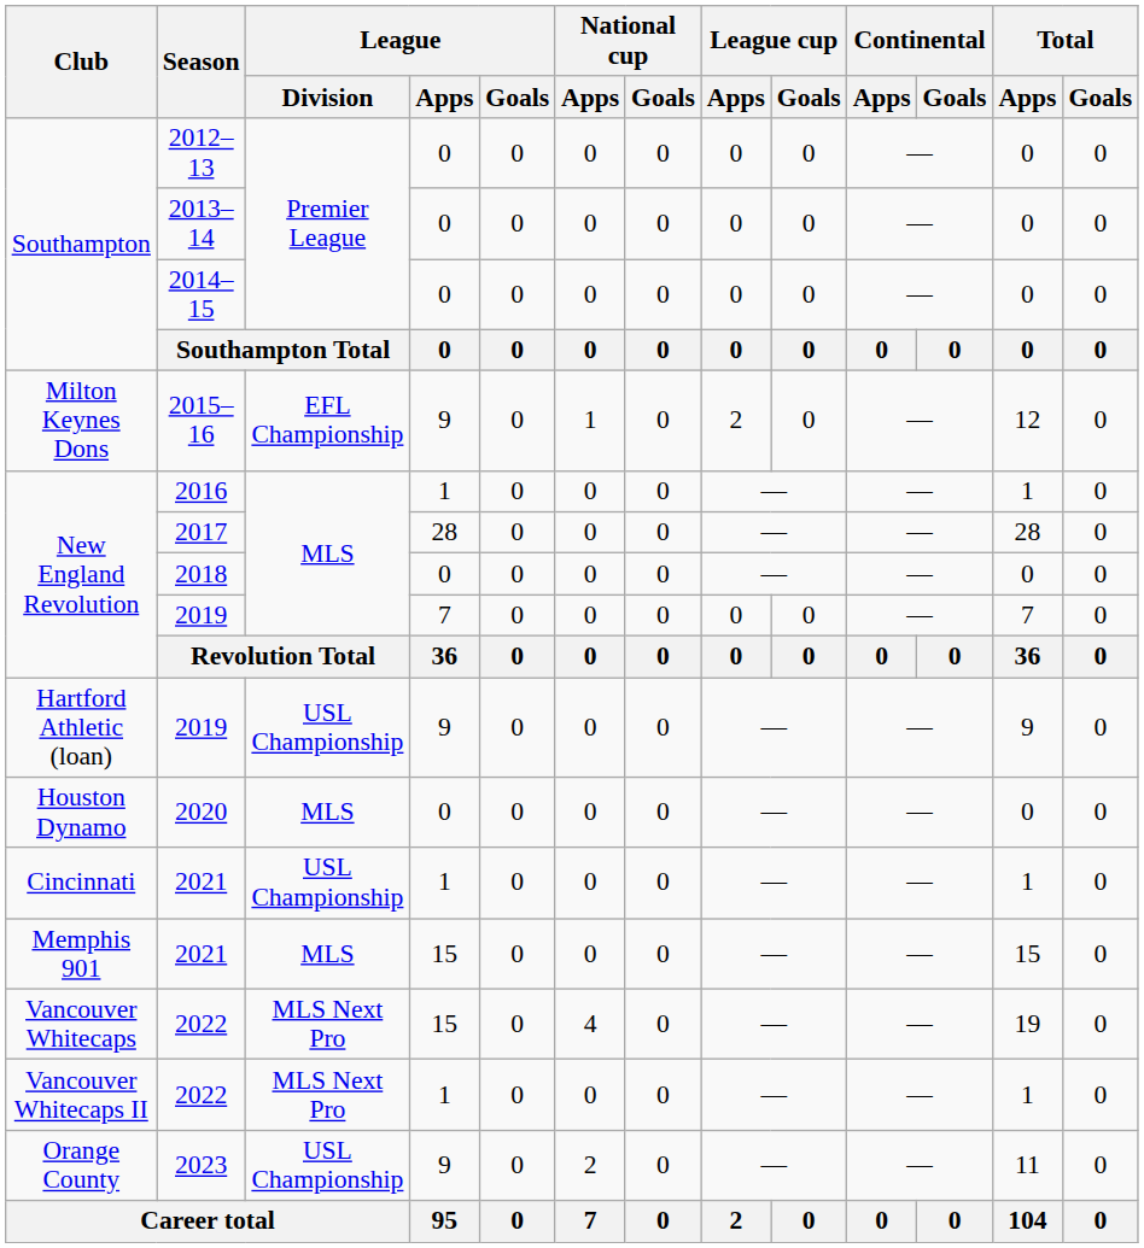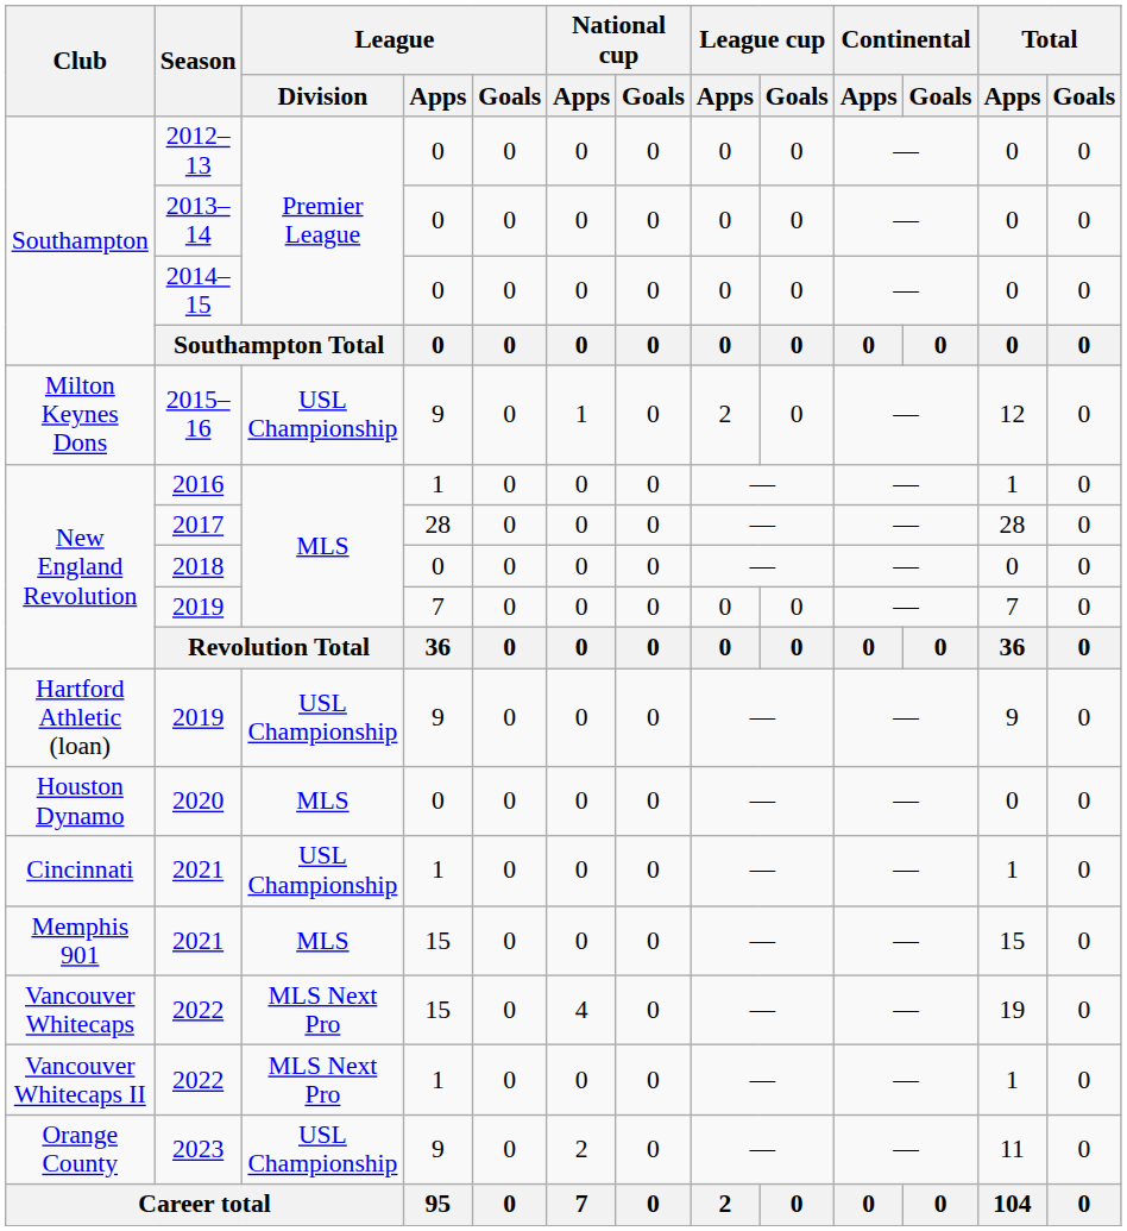2015–16 | League / Division: EFL Championship -> USL Championship
